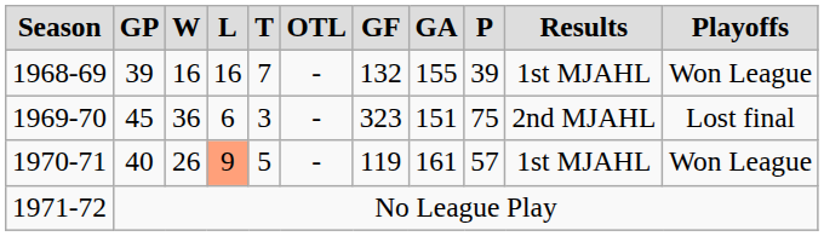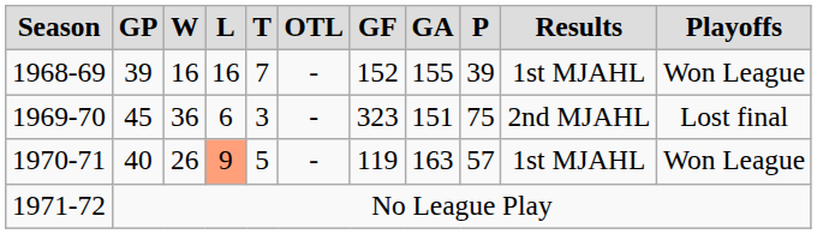1968-69 | GF: 132 -> 152
1970-71 | GA: 161 -> 163
